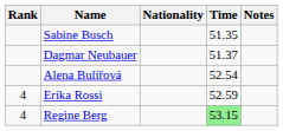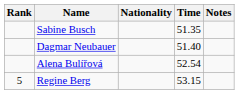Dagmar Neubauer | Time: 51.37 -> 51.40
- row: 4 | Erika Rossi | 52.59
Regine Berg | Rank: 4 -> 5
Regine Berg | Time: lightgreen background -> no background
